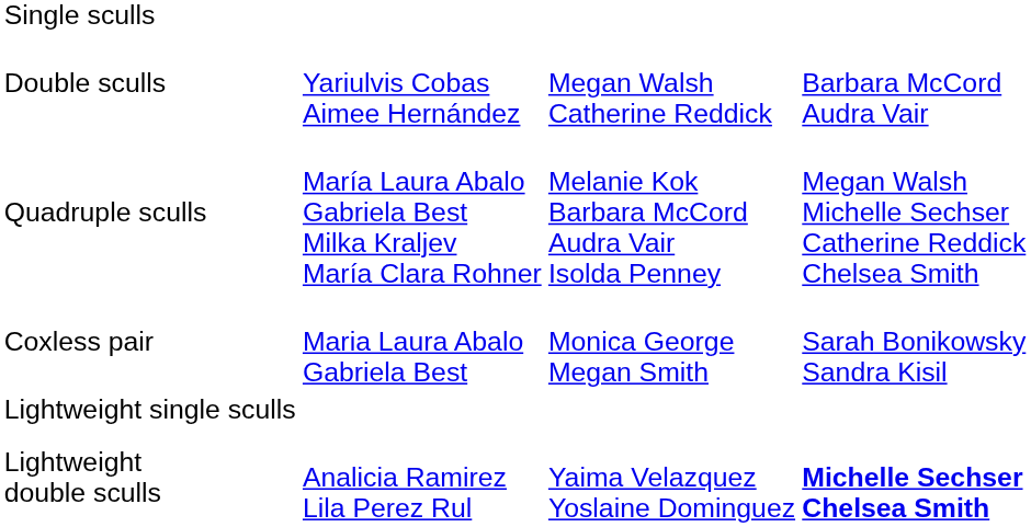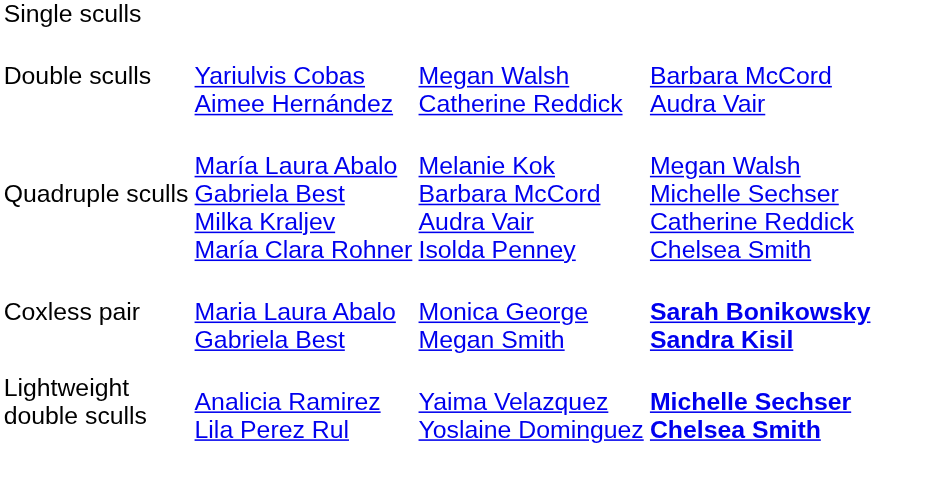Coxless pair | column 4: normal -> bold
- row: Lightweight single sculls
